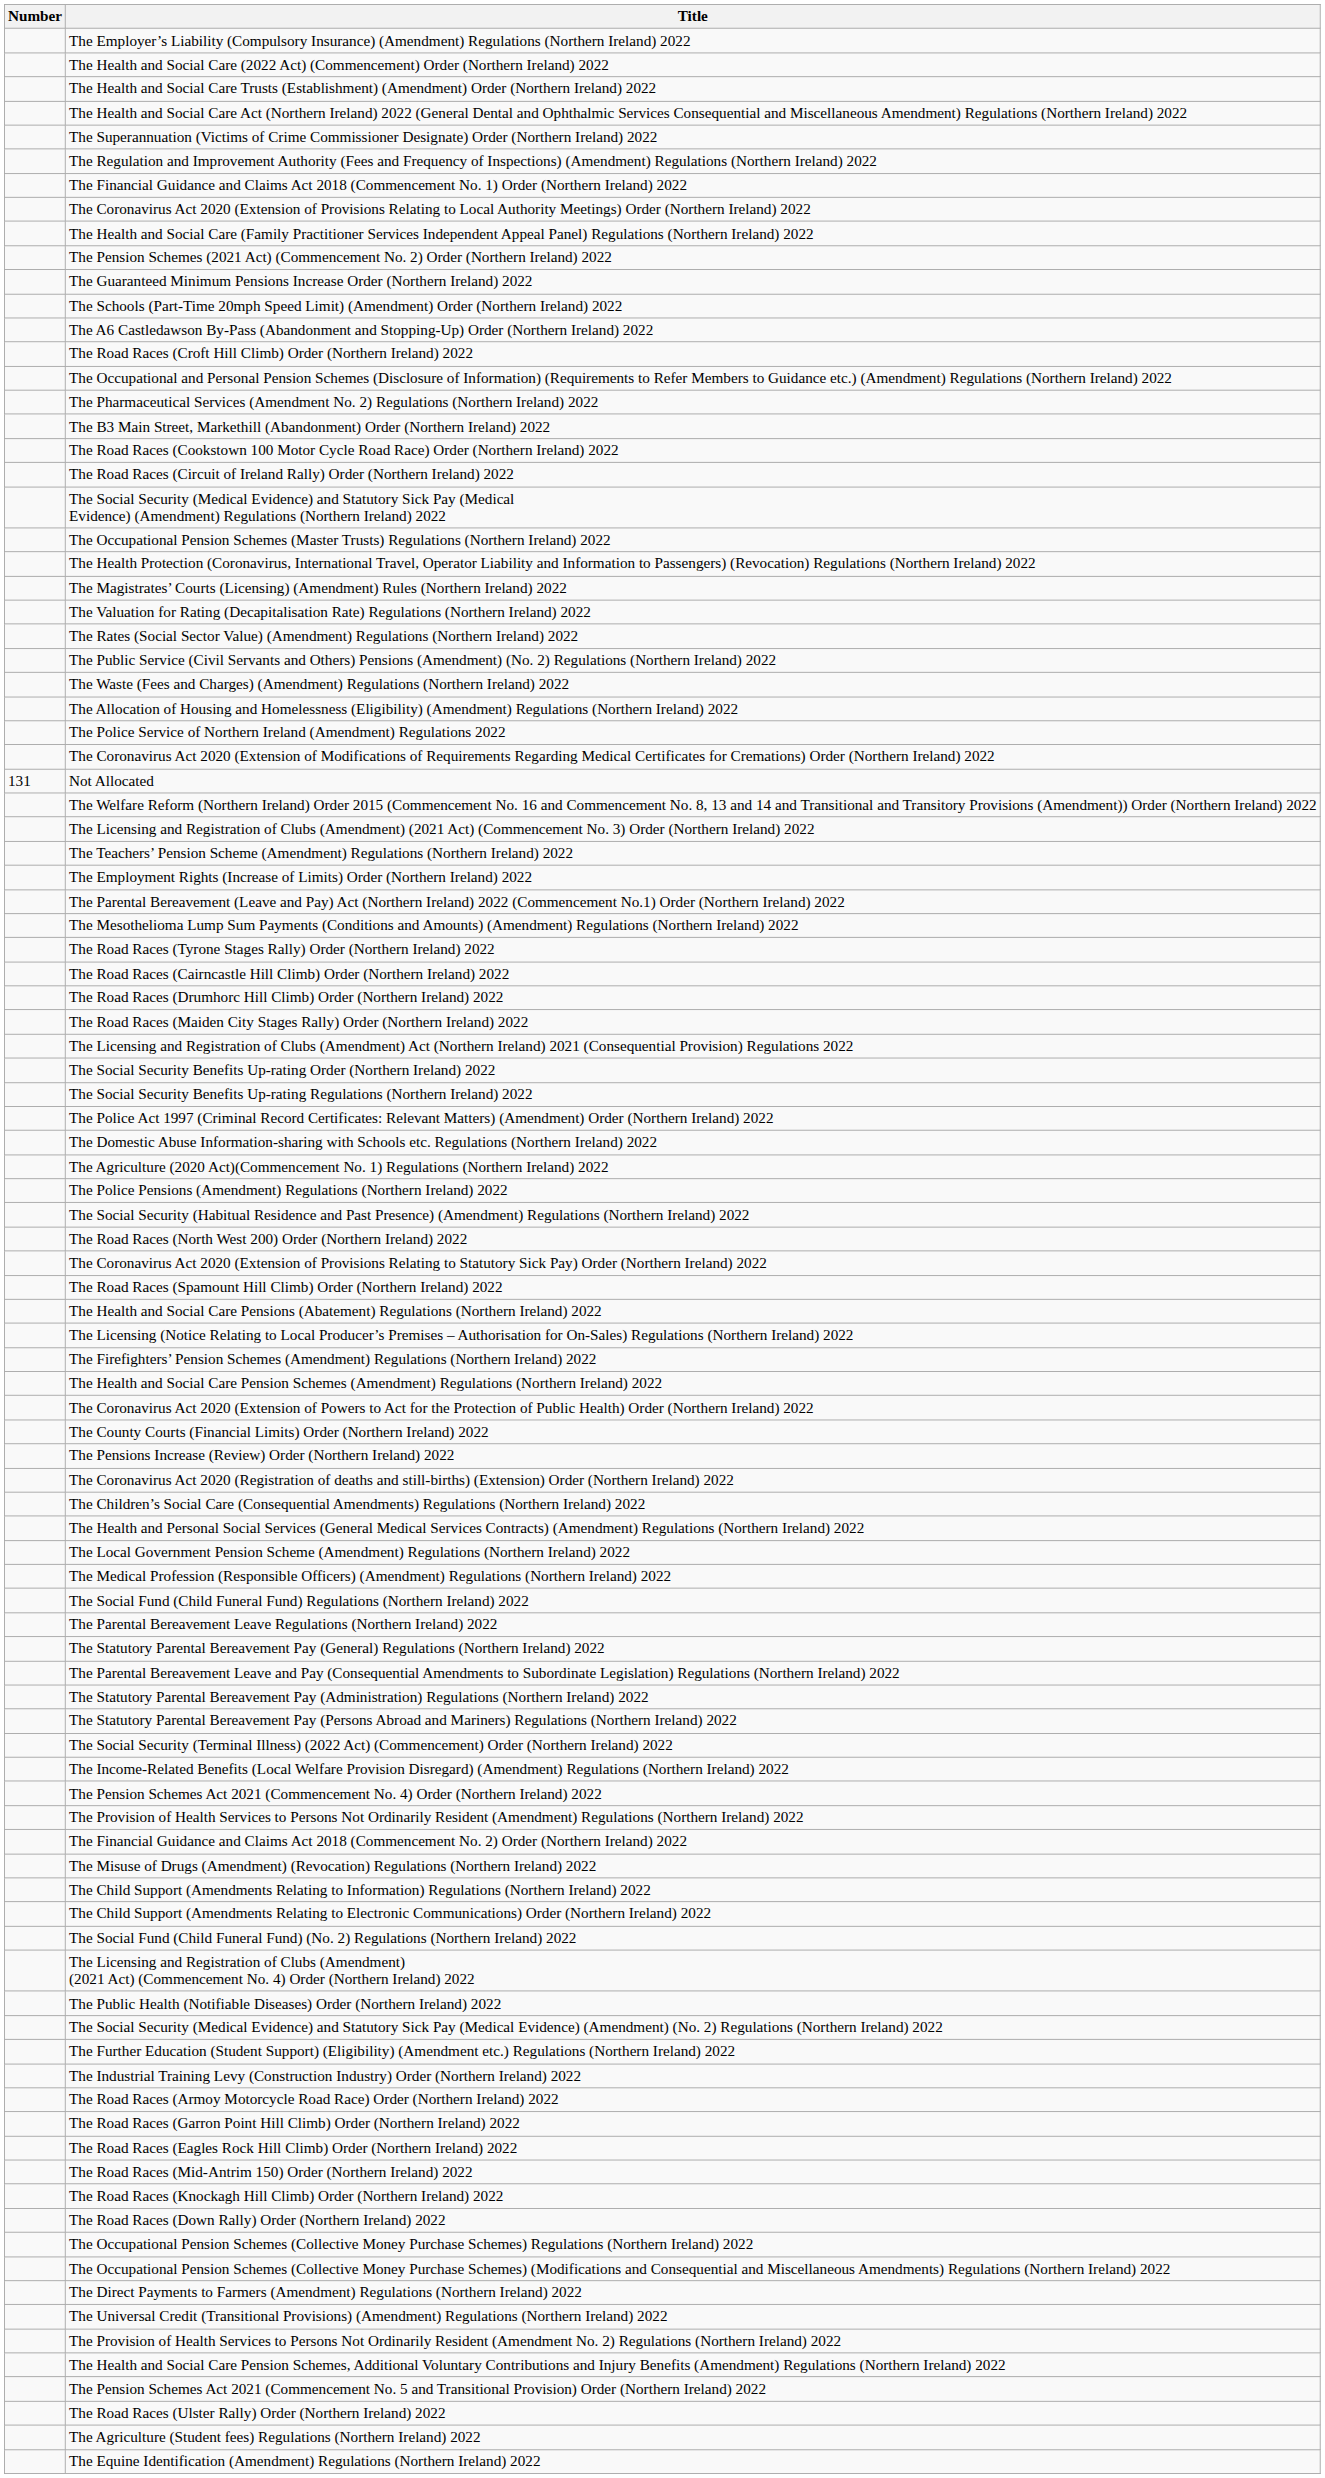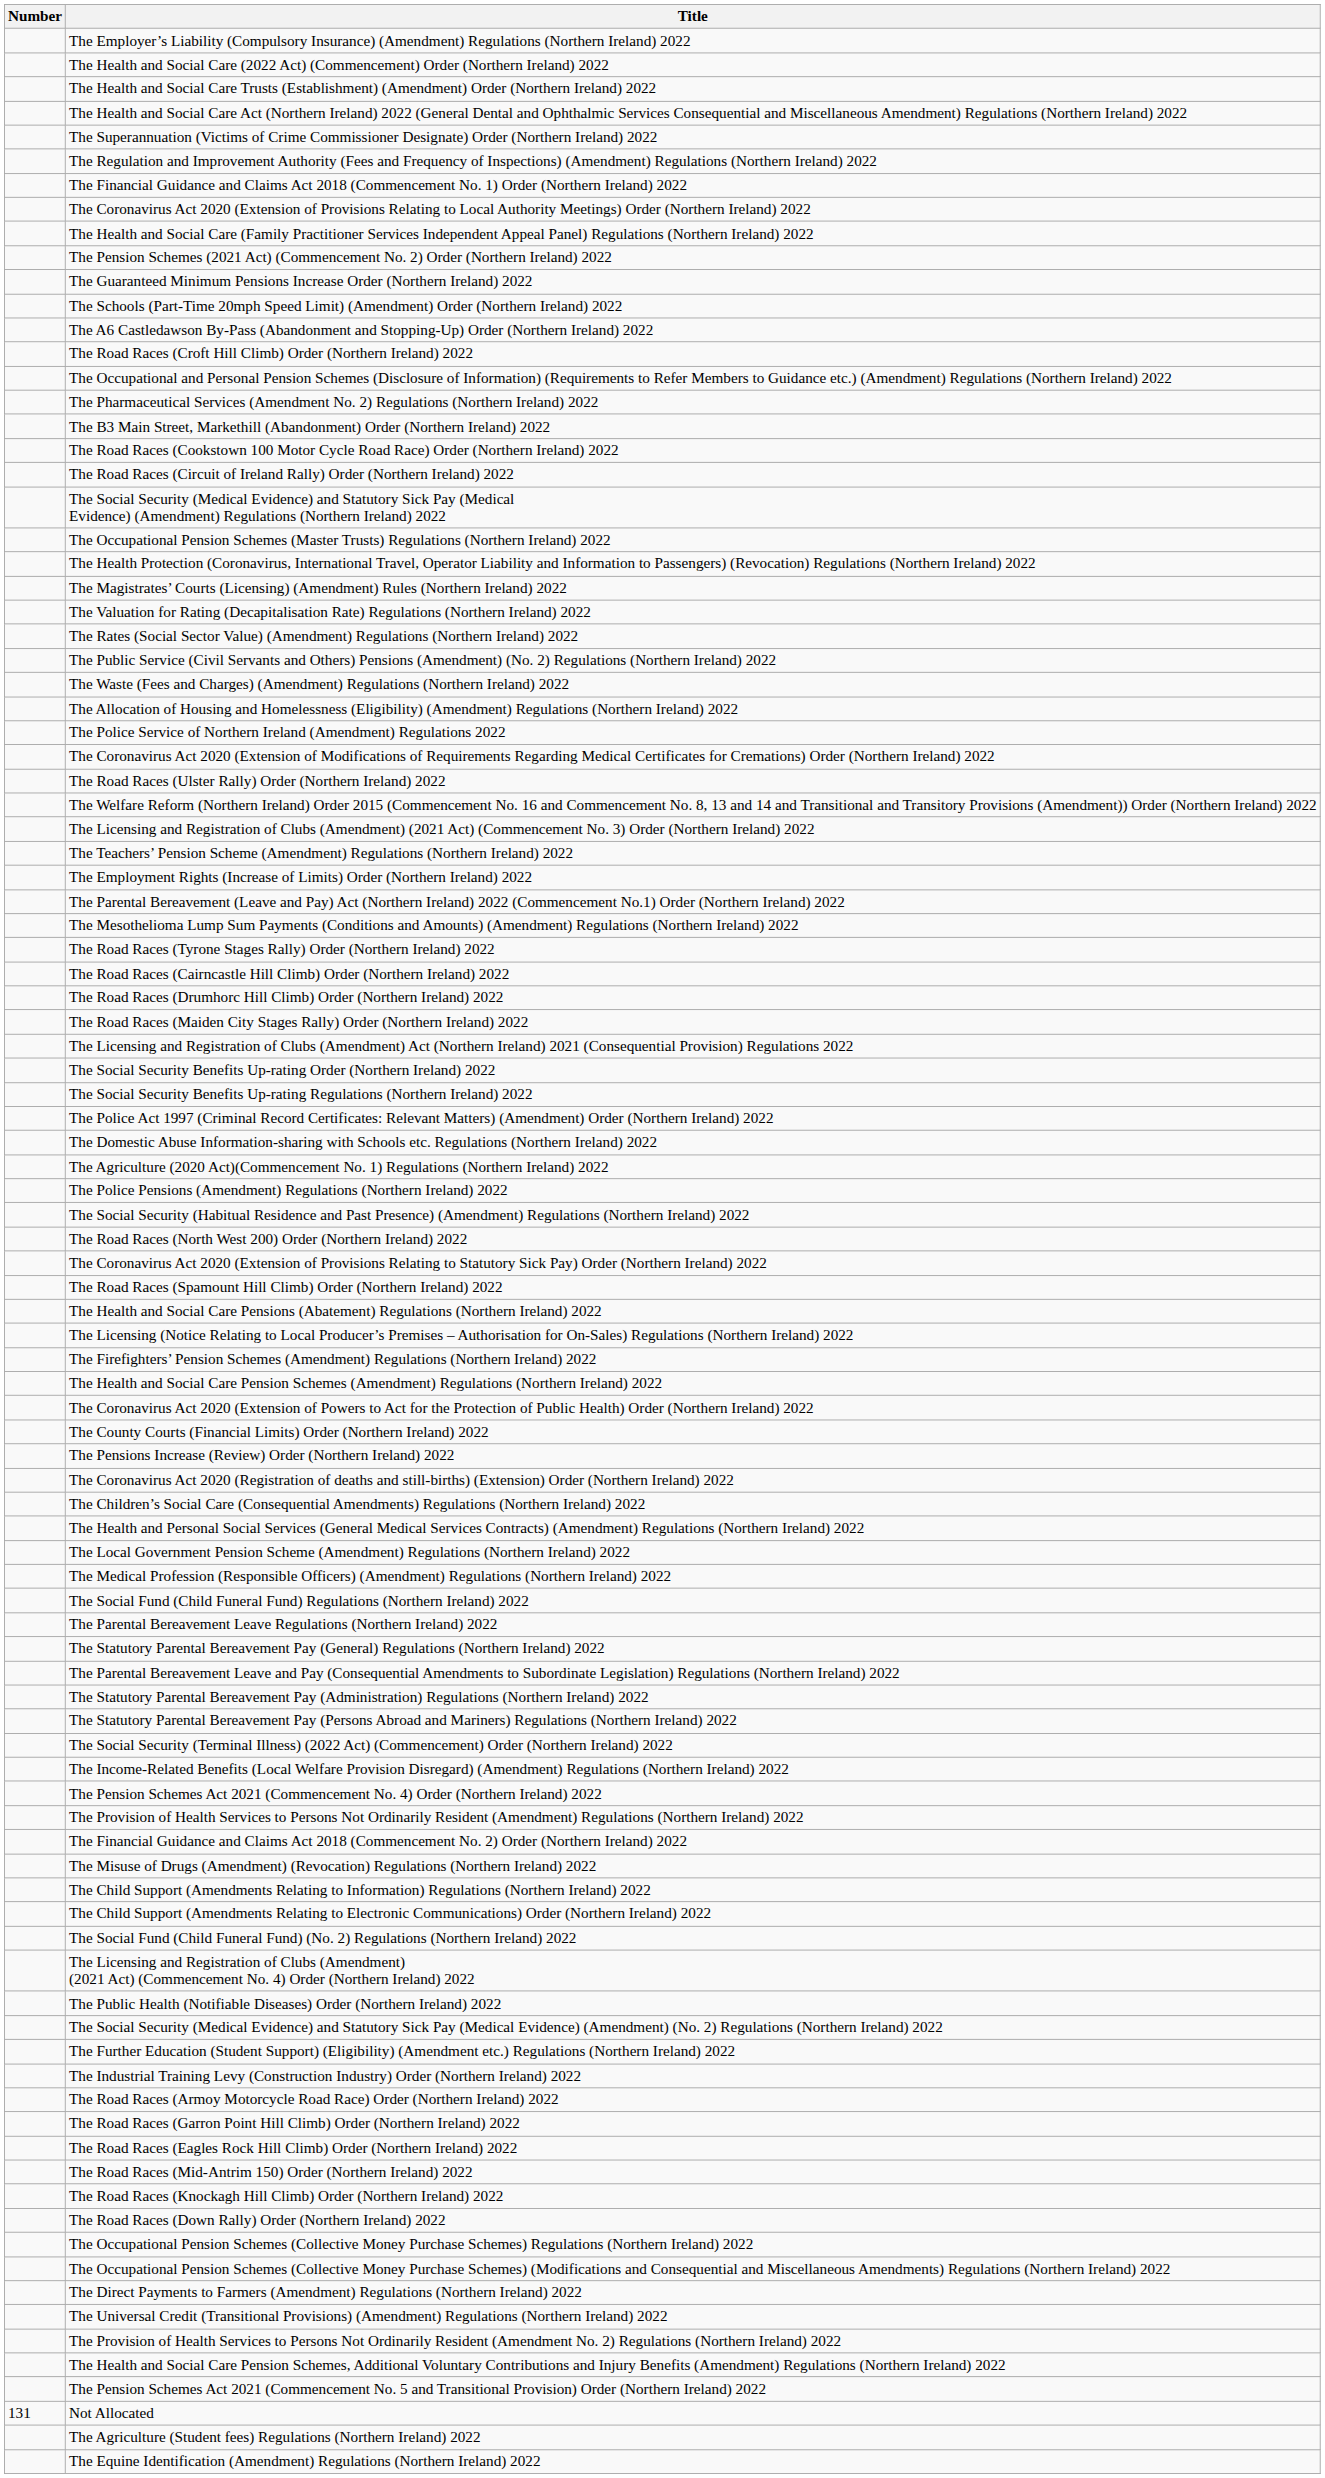rows swapped: Not Allocated <-> The Road Races (Ulster Rally) Order (Northern Ireland) 2022
